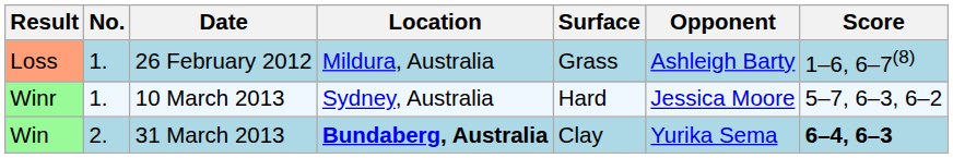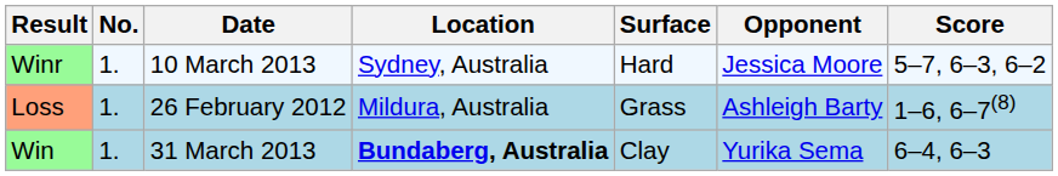rows swapped: Loss <-> Winr
Win | No.: 2. -> 1.
Win | Score: bold -> normal
